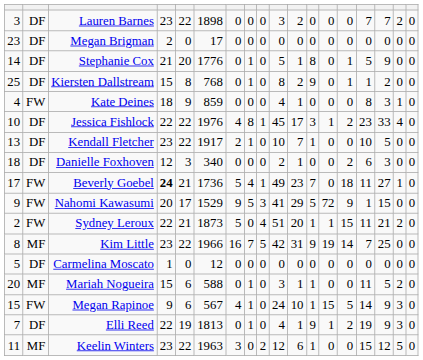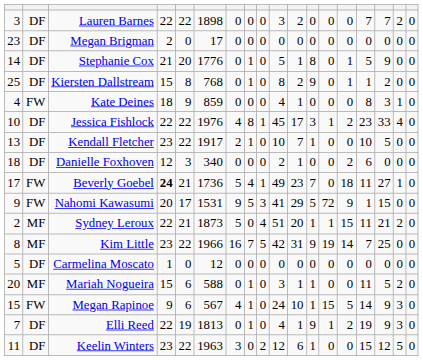Lauren Barnes | column 4: 23 -> 22
Danielle Foxhoven | column 16: 3 -> 0
Nahomi Kawasumi | column 6: 1529 -> 1531
Sydney Leroux | column 2: FW -> MF
Keelin Winters | column 2: MF -> DF
